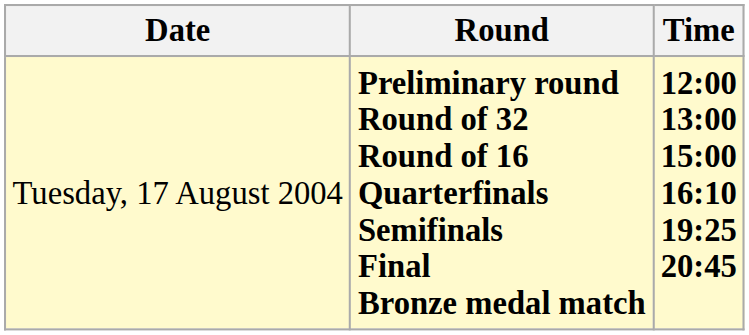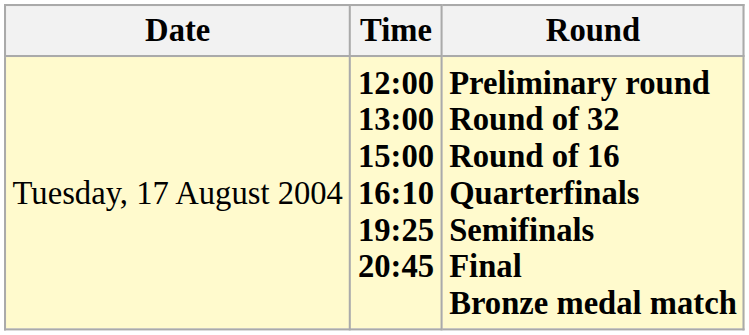columns swapped: Time <-> Round
